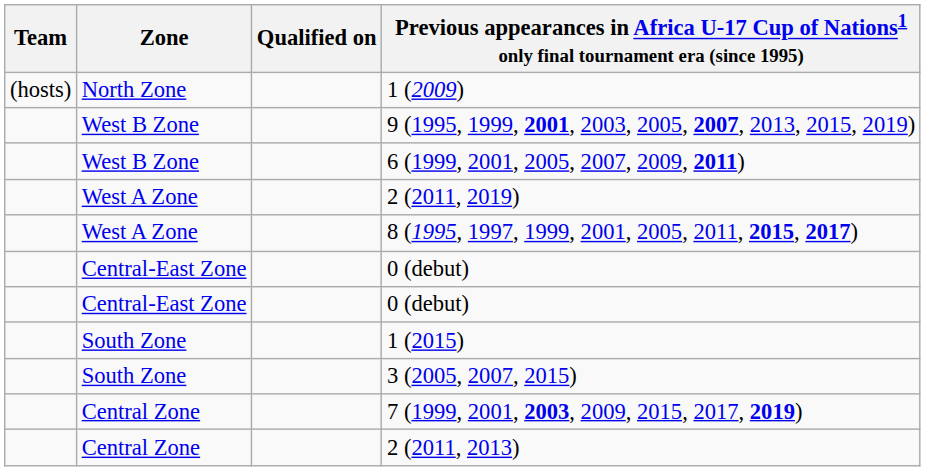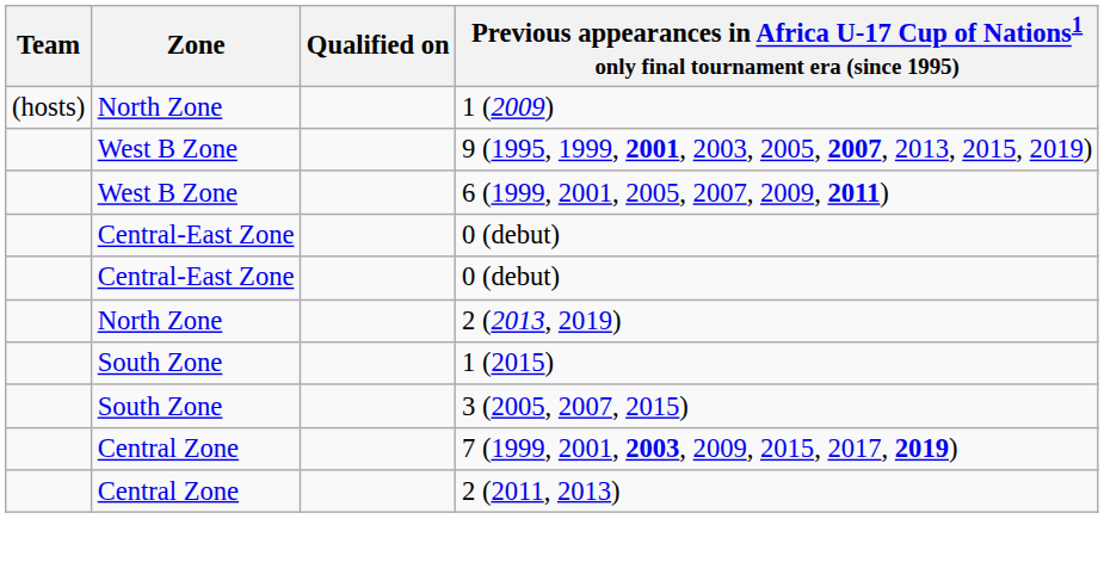- row: West A Zone | 2 (2011, 2019)
- row: West A Zone | 8 (1995, 1997, 1999, 2001, 2005, 2011, 2015, 2017)
+ row: North Zone | 2 (2013, 2019)
